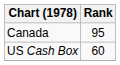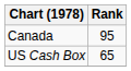US Cash Box | Rank: 60 -> 65
